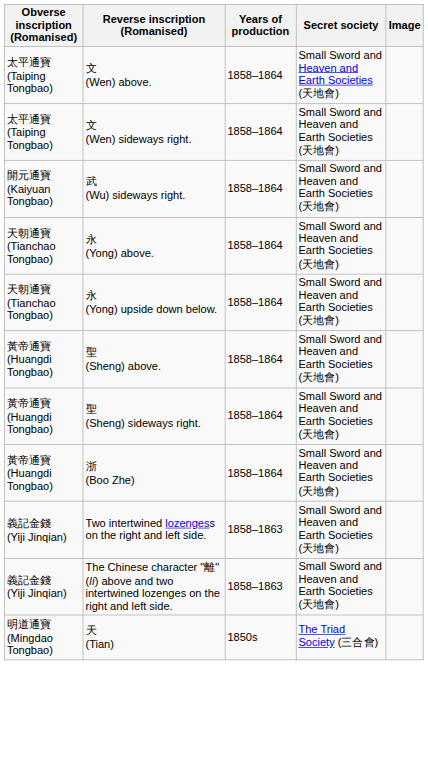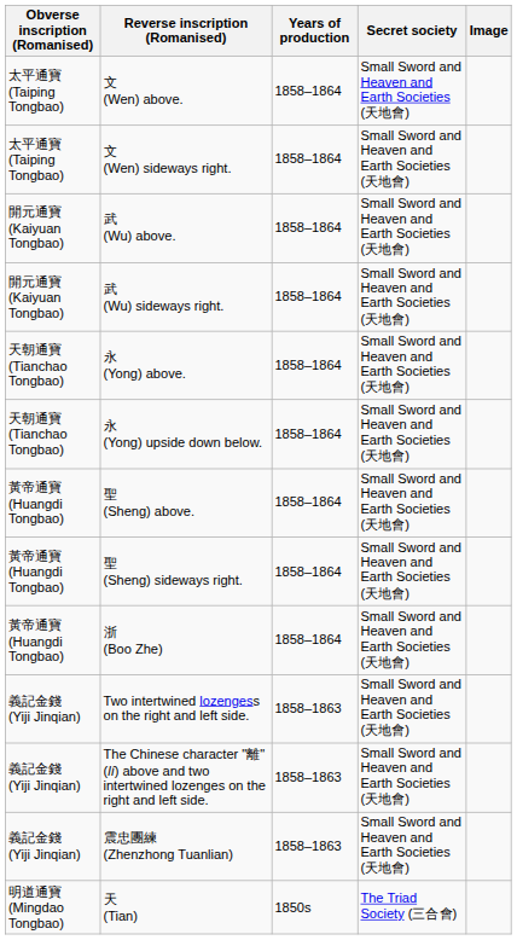+ row: 開元通寶 (Kaiyuan Tongbao) | 武 (Wu) above. | 1858–1864 | Small Sword and Heaven and Earth Societies (天地會)
+ row: 義記金錢 (Yiji Jinqian) | 震忠團練 (Zhenzhong Tuanlian) | 1858–1863 | Small Sword and Heaven and Earth Societies (天地會)
